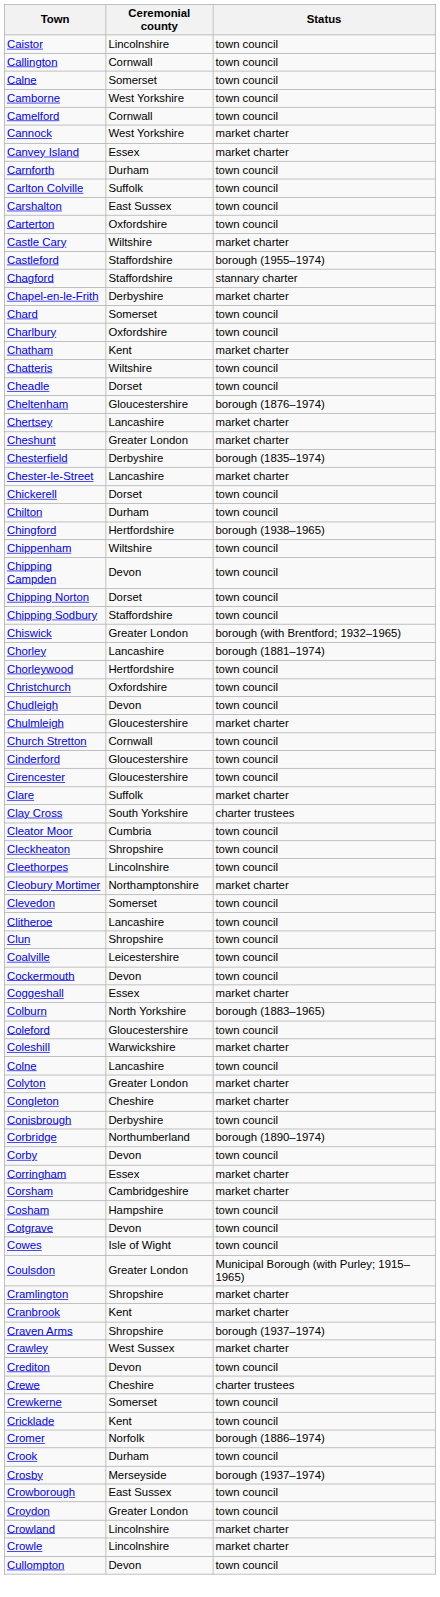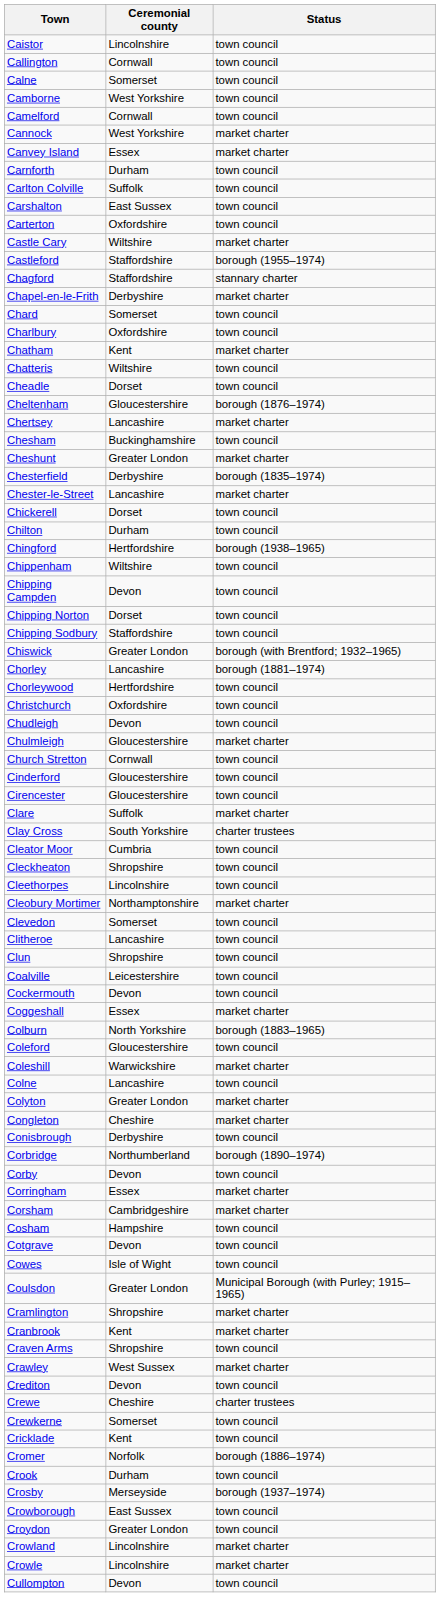+ row: Chesham | Buckinghamshire | town council
Craven Arms | Status: borough (1937–1974) -> town council
